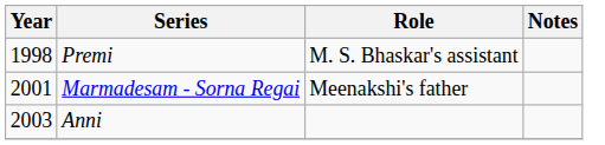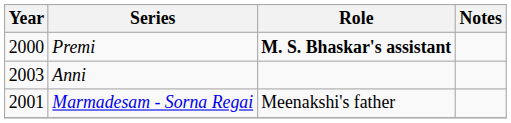Premi | Year: 1998 -> 2000
Premi | Role: normal -> bold
rows swapped: Marmadesam - Sorna Regai <-> Anni
